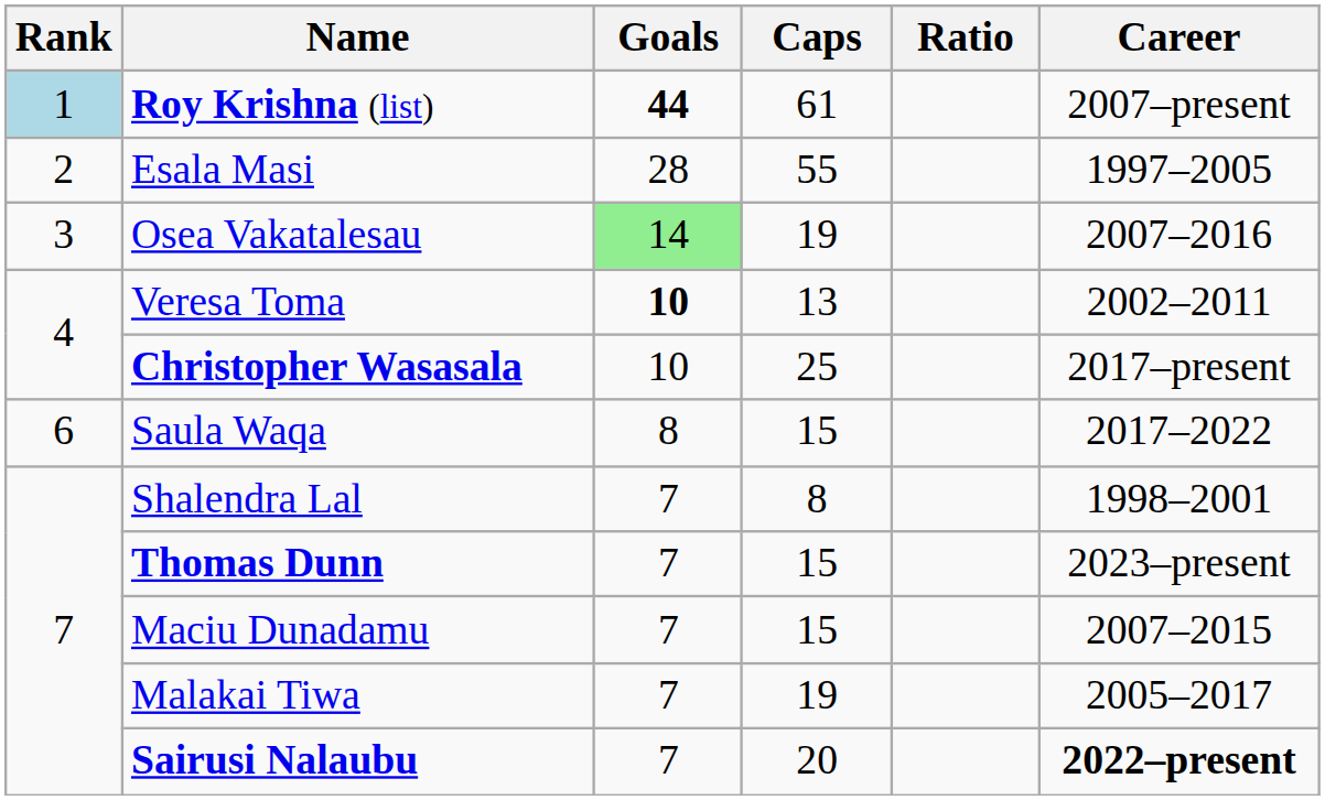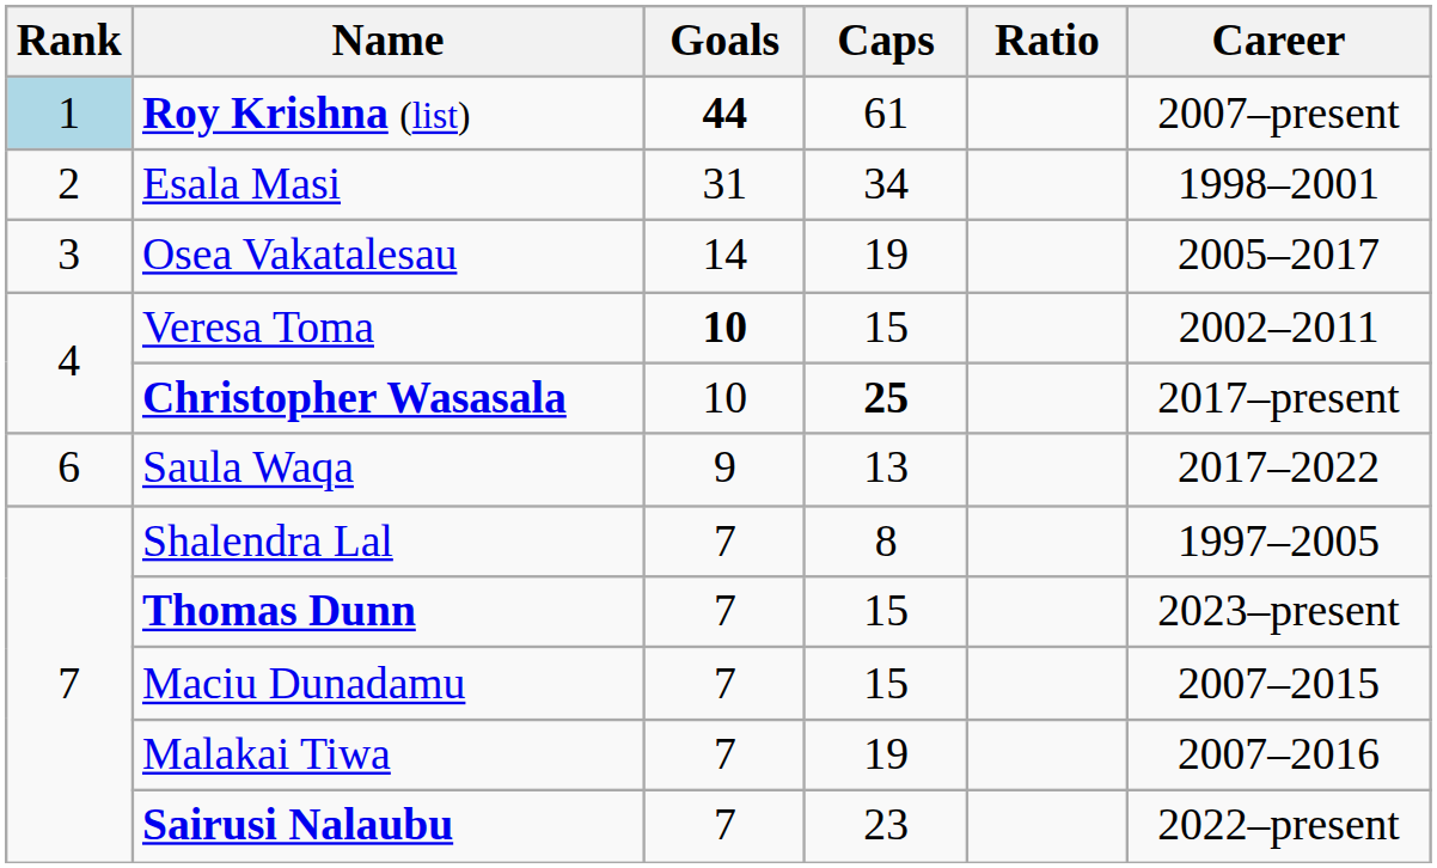Esala Masi | Goals: 28 -> 31
Esala Masi | Caps: 55 -> 34
Esala Masi | Career: 1997–2005 -> 1998–2001
Osea Vakatalesau | Goals: lightgreen background -> no background
Osea Vakatalesau | Career: 2007–2016 -> 2005–2017
Veresa Toma | Caps: 13 -> 15
Christopher Wasasala | Caps: normal -> bold
Saula Waqa | Goals: 8 -> 9
Saula Waqa | Caps: 15 -> 13
Shalendra Lal | Career: 1998–2001 -> 1997–2005
Malakai Tiwa | Career: 2005–2017 -> 2007–2016
Sairusi Nalaubu | Caps: 20 -> 23
Sairusi Nalaubu | Career: bold -> normal
